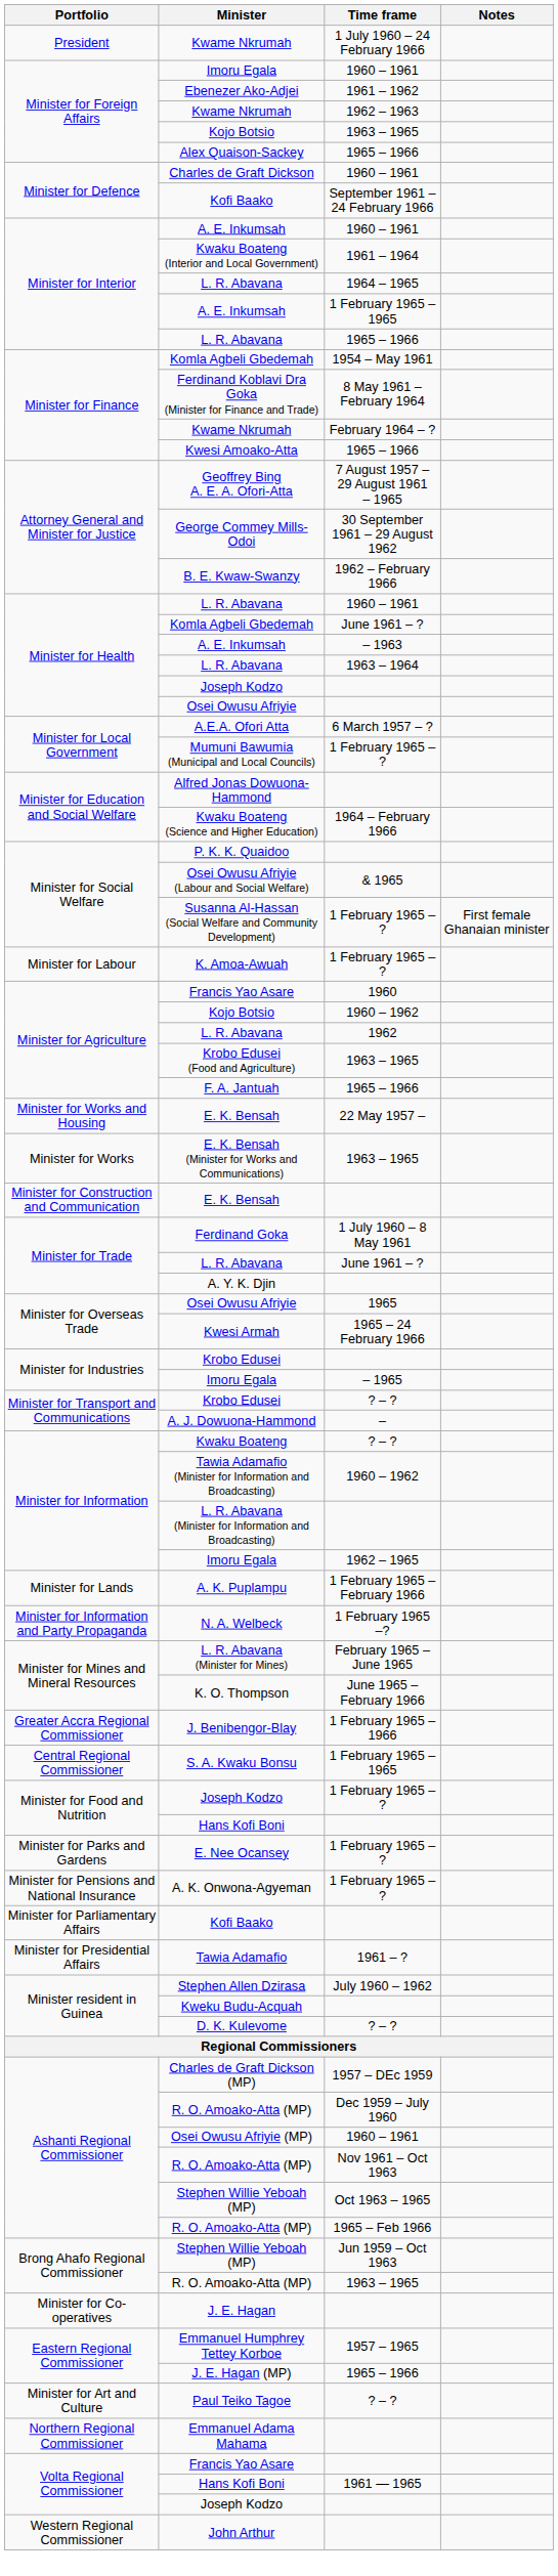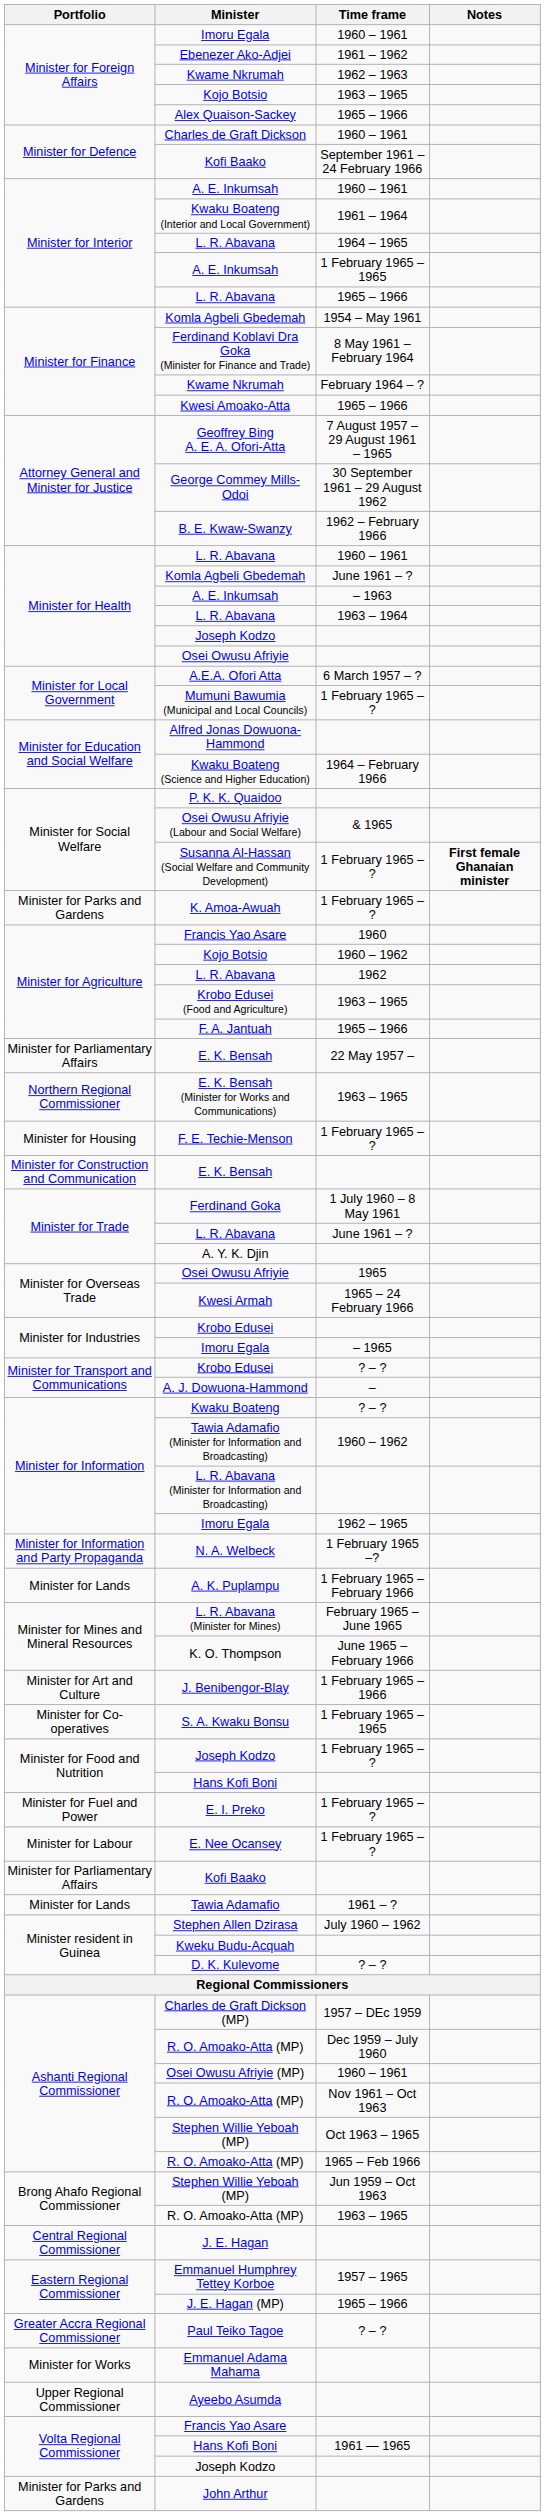- row: President | Kwame Nkrumah | 1 July 1960 – 24 February 1966
Susanna Al-Hassan (Social Welfare and Community Development) | Notes: normal -> bold
K. Amoa-Awuah | Portfolio: Minister for Labour -> Minister for Parks and Gardens
E. K. Bensah / 22 May 1957 – | Portfolio: Minister for Works and Housing -> Minister for Parliamentary Affairs
E. K. Bensah (Minister for Works and Communications) | Portfolio: Minister for Works -> Northern Regional Commissioner
+ row: Minister for Housing | F. E. Techie-Menson | 1 February 1965 – ?
rows swapped: N. A. Welbeck <-> A. K. Puplampu
J. Benibengor-Blay | Portfolio: Greater Accra Regional Commissioner -> Minister for Art and Culture
S. A. Kwaku Bonsu | Portfolio: Central Regional Commissioner -> Minister for Co-operatives
+ row: Minister for Fuel and Power | E. I. Preko | 1 February 1965 – ?
E. Nee Ocansey | Portfolio: Minister for Parks and Gardens -> Minister for Labour
- row: Minister for Pensions and National Insurance | A. K. Onwona-Agyeman | 1 February 1965 – ?
Tawia Adamafio | Portfolio: Minister for Presidential Affairs -> Minister for Lands
J. E. Hagan | Portfolio: Minister for Co-operatives -> Central Regional Commissioner
Paul Teiko Tagoe | Portfolio: Minister for Art and Culture -> Greater Accra Regional Commissioner
Emmanuel Adama Mahama | Portfolio: Northern Regional Commissioner -> Minister for Works
+ row: Upper Regional Commissioner | Ayeebo Asumda
John Arthur | Portfolio: Western Regional Commissioner -> Minister for Parks and Gardens
